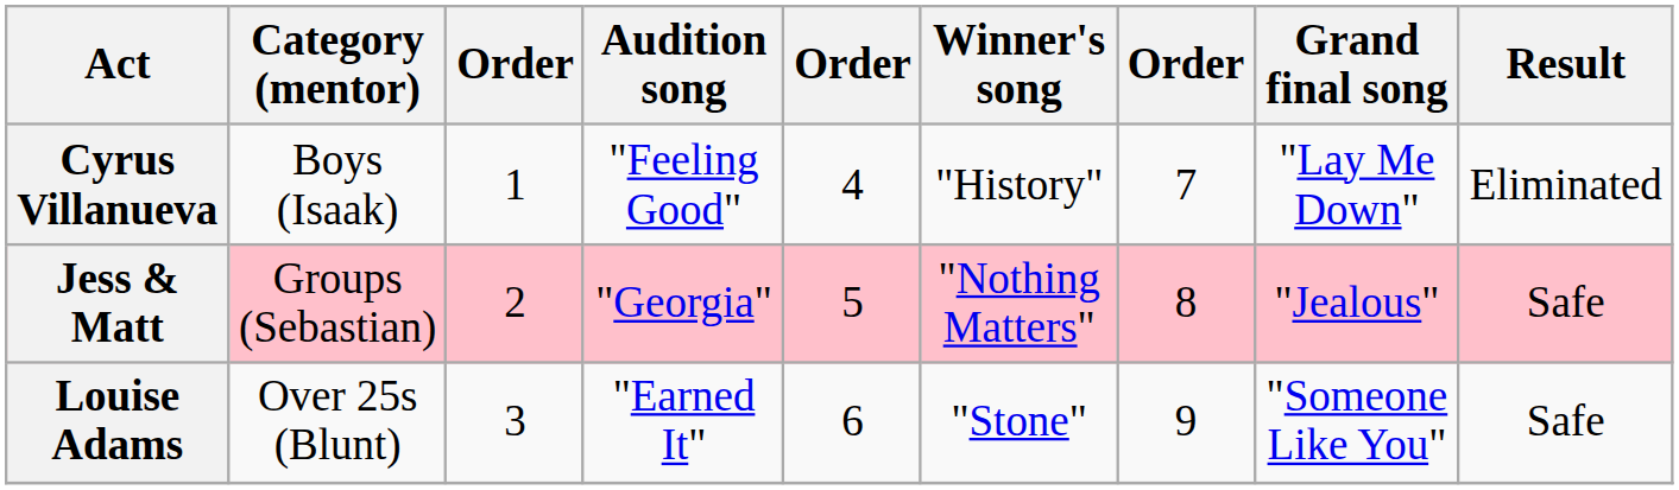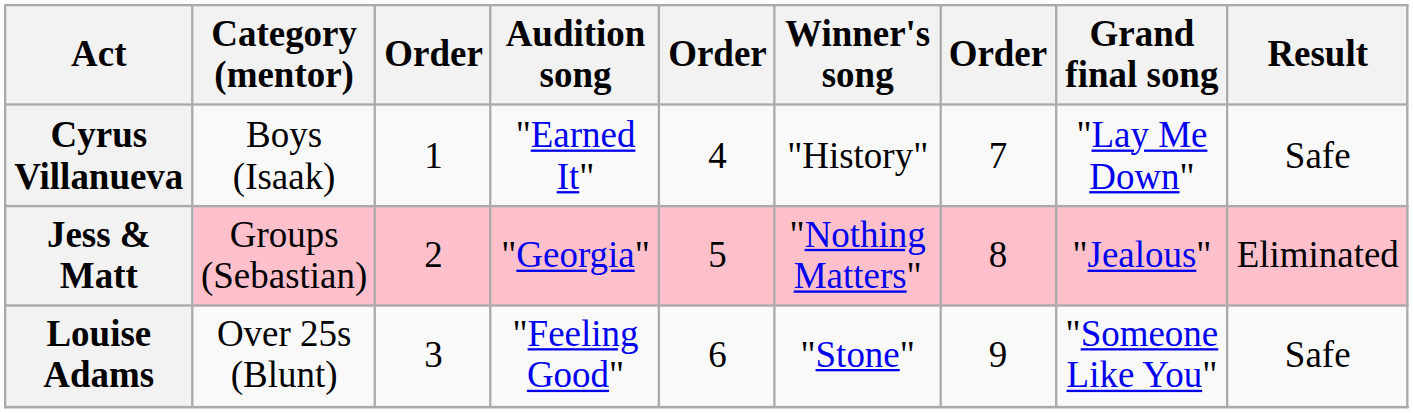Cyrus Villanueva | Audition song: "Feeling Good" -> "Earned It"
Cyrus Villanueva | Result: Eliminated -> Safe
Jess & Matt | Result: Safe -> Eliminated
Louise Adams | Audition song: "Earned It" -> "Feeling Good"
